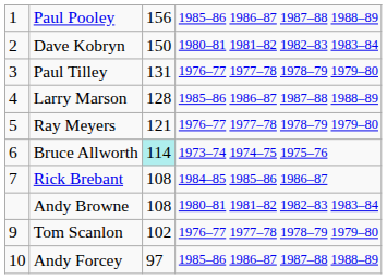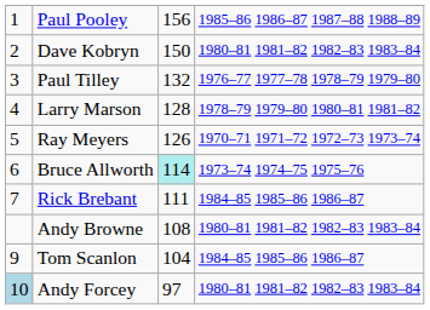Paul Tilley | column 3: 131 -> 132
Larry Marson | column 4: 1985–86 1986–87 1987–88 1988–89 -> 1978–79 1979–80 1980–81 1981–82
Ray Meyers | column 3: 121 -> 126
Ray Meyers | column 4: 1976–77 1977–78 1978–79 1979–80 -> 1970–71 1971–72 1972–73 1973–74
Rick Brebant | column 3: 108 -> 111
Tom Scanlon | column 3: 102 -> 104
Tom Scanlon | column 4: 1976–77 1977–78 1978–79 1979–80 -> 1984–85 1985–86 1986–87
Andy Forcey | column 1: no background -> lightblue background
Andy Forcey | column 4: 1985–86 1986–87 1987–88 1988–89 -> 1980–81 1981–82 1982–83 1983–84
